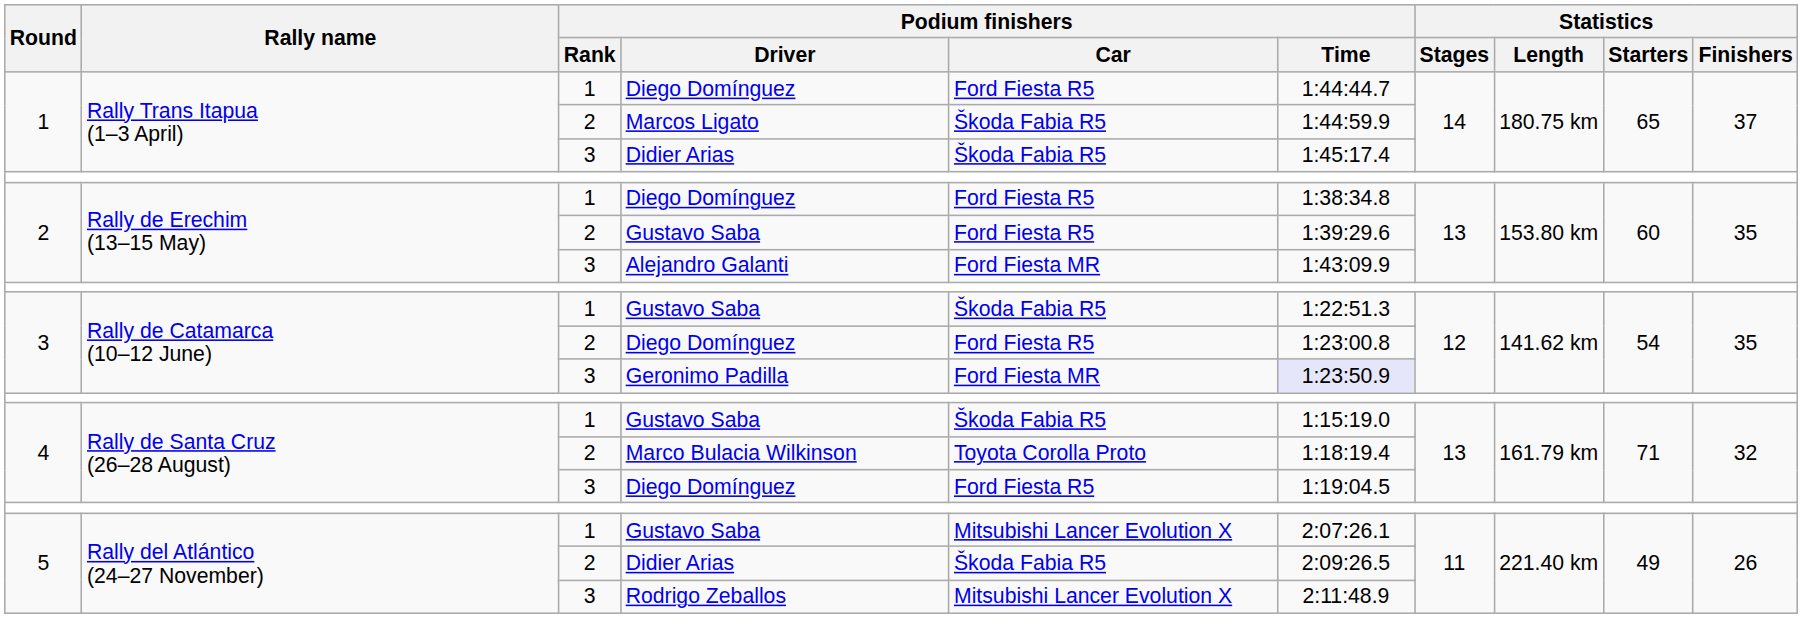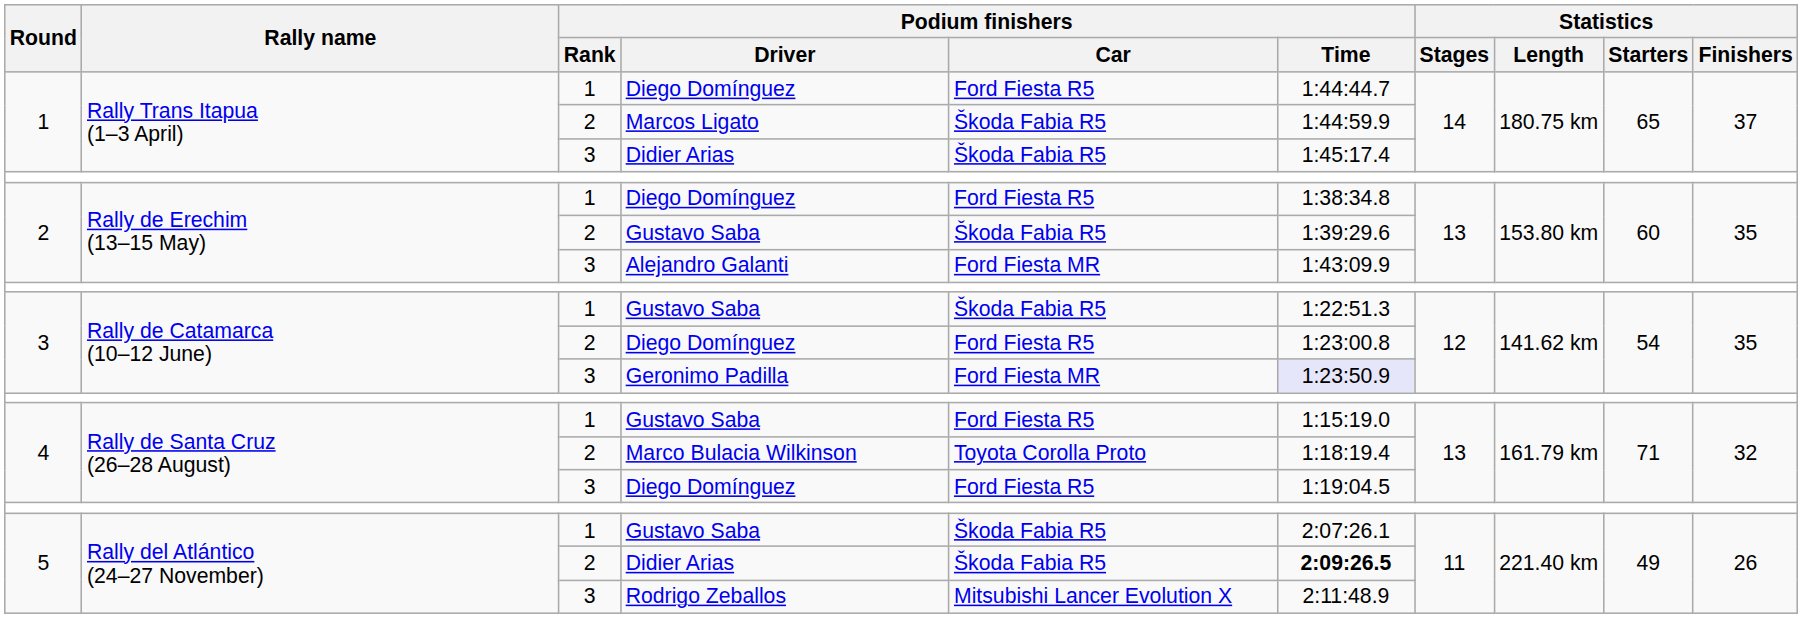2 / Gustavo Saba | Podium finishers / Car: Ford Fiesta R5 -> Škoda Fabia R5
4 / Gustavo Saba | Podium finishers / Car: Škoda Fabia R5 -> Ford Fiesta R5
5 / Gustavo Saba | Podium finishers / Car: Mitsubishi Lancer Evolution X -> Škoda Fabia R5
5 / Didier Arias | Podium finishers / Time: normal -> bold
